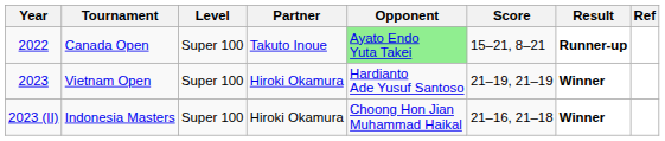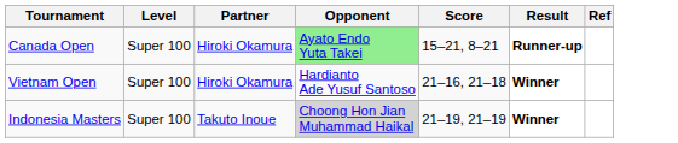- column: Year | 2022 | 2023 | 2023 (II)
Canada Open | Partner: Takuto Inoue -> Hiroki Okamura
Vietnam Open | Score: 21–19, 21–19 -> 21–16, 21–18
Indonesia Masters | Partner: Hiroki Okamura -> Takuto Inoue
Indonesia Masters | Opponent: no background -> lightgrey background
Indonesia Masters | Score: 21–16, 21–18 -> 21–19, 21–19
